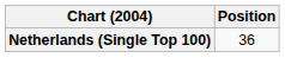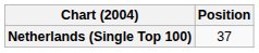Netherlands (Single Top 100) | Position: 36 -> 37
